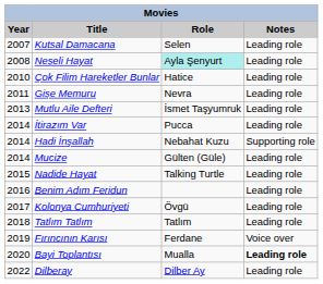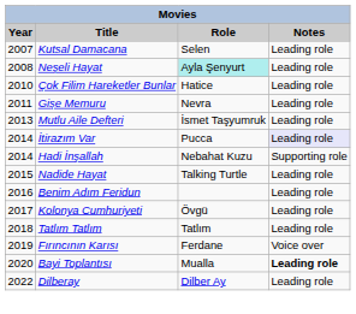İtirazım Var | Notes: no background -> lavender background
- row: 2014 | Mucize | Gülten (Güle) | Leading role
